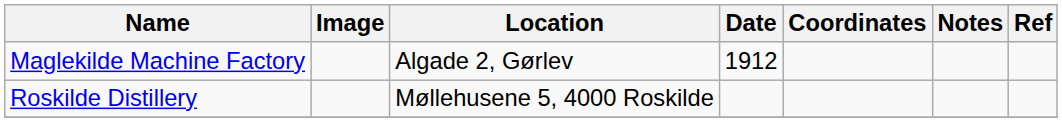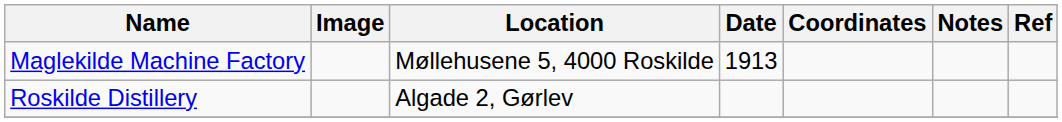Maglekilde Machine Factory | Location: Algade 2, Gørlev -> Møllehusene 5, 4000 Roskilde
Maglekilde Machine Factory | Date: 1912 -> 1913
Roskilde Distillery | Location: Møllehusene 5, 4000 Roskilde -> Algade 2, Gørlev
